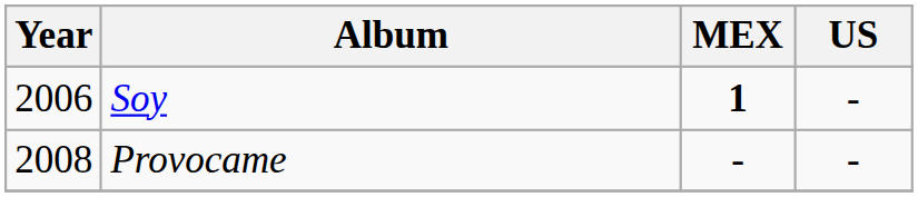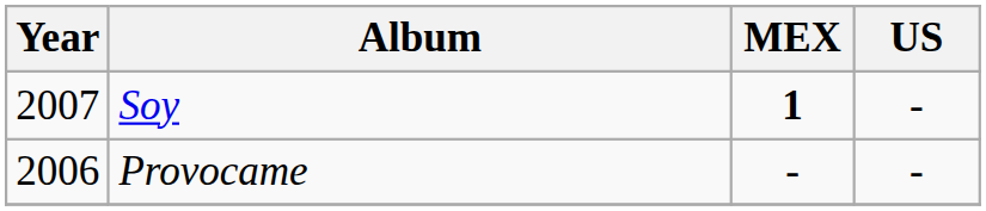Soy | Year: 2006 -> 2007
Provocame | Year: 2008 -> 2006
